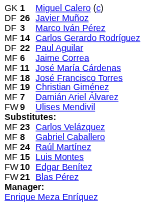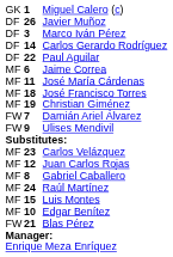Carlos Gerardo Rodríguez | column 1: MF -> DF
Damián Ariel Álvarez | column 1: MF -> FW
+ row: MF | 12 | Juan Carlos Rojas
Edgar Benítez | column 1: FW -> MF
